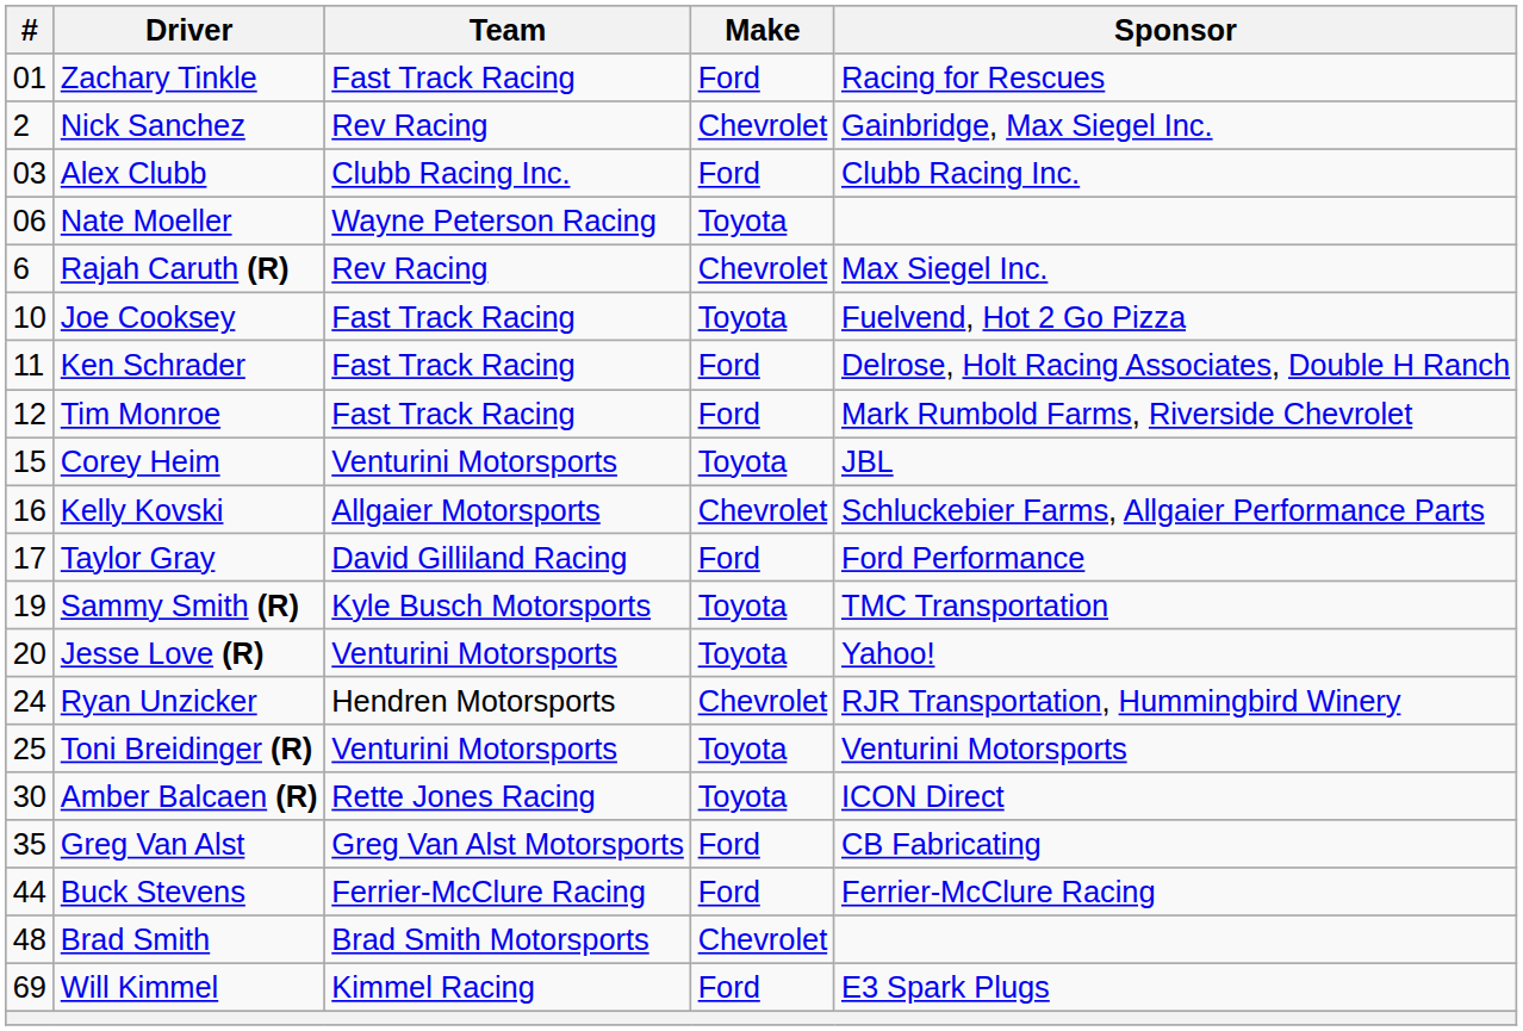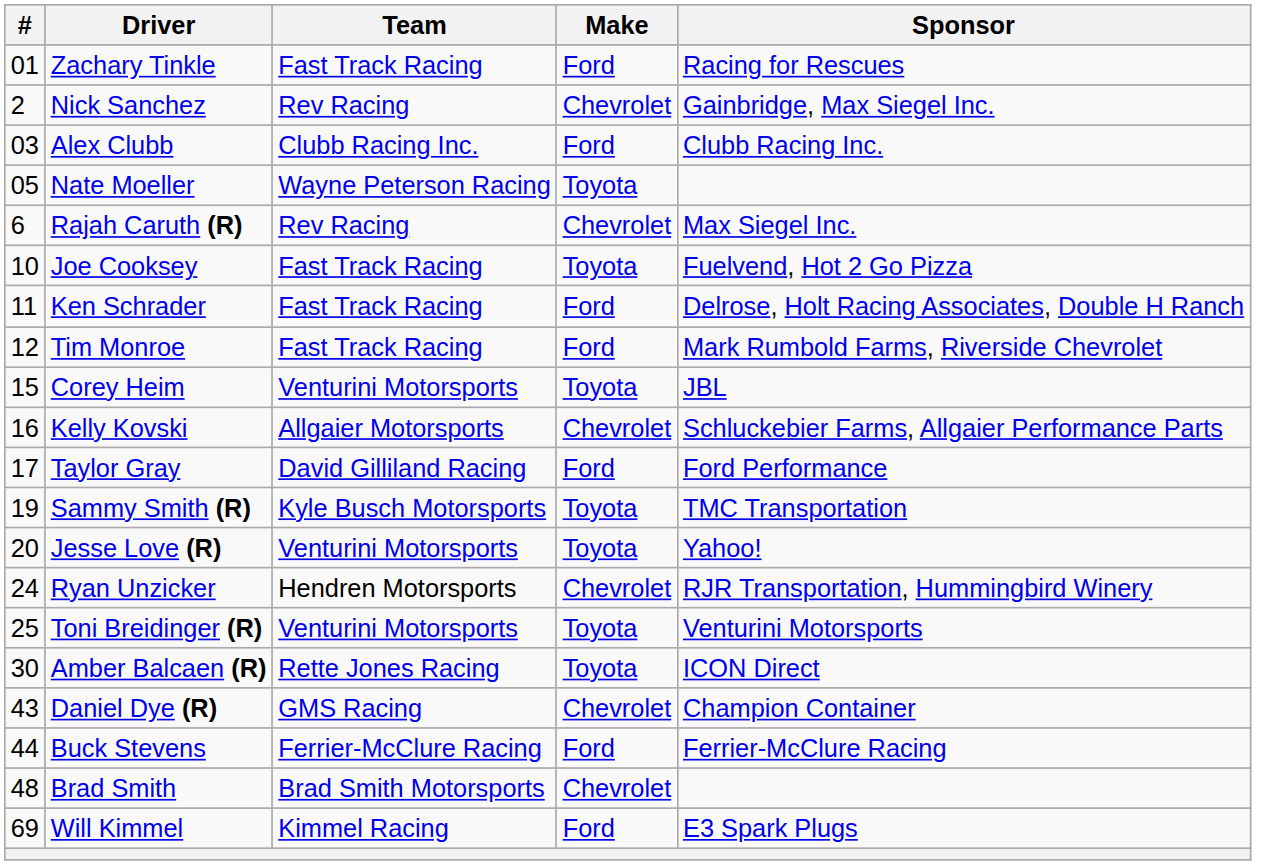Nate Moeller | #: 06 -> 05
- row: 35 | Greg Van Alst | Greg Van Alst Motorsports | Ford | CB Fabricating
+ row: 43 | Daniel Dye (R) | GMS Racing | Chevrolet | Champion Container
